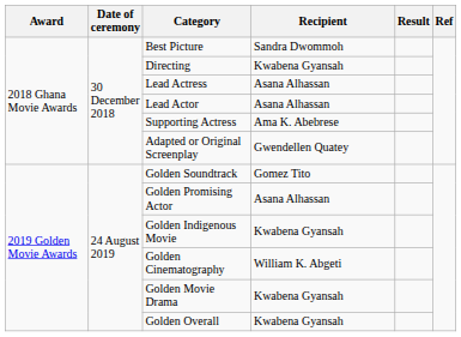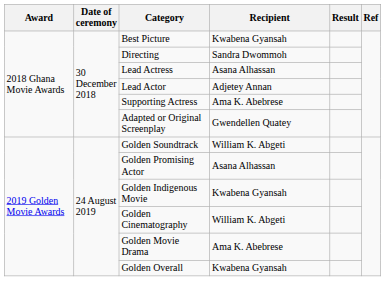Best Picture | Recipient: Sandra Dwommoh -> Kwabena Gyansah
Directing | Recipient: Kwabena Gyansah -> Sandra Dwommoh
Lead Actor | Recipient: Asana Alhassan -> Adjetey Annan
Golden Soundtrack | Recipient: Gomez Tito -> William K. Abgeti
Golden Movie Drama | Recipient: Kwabena Gyansah -> Ama K. Abebrese
